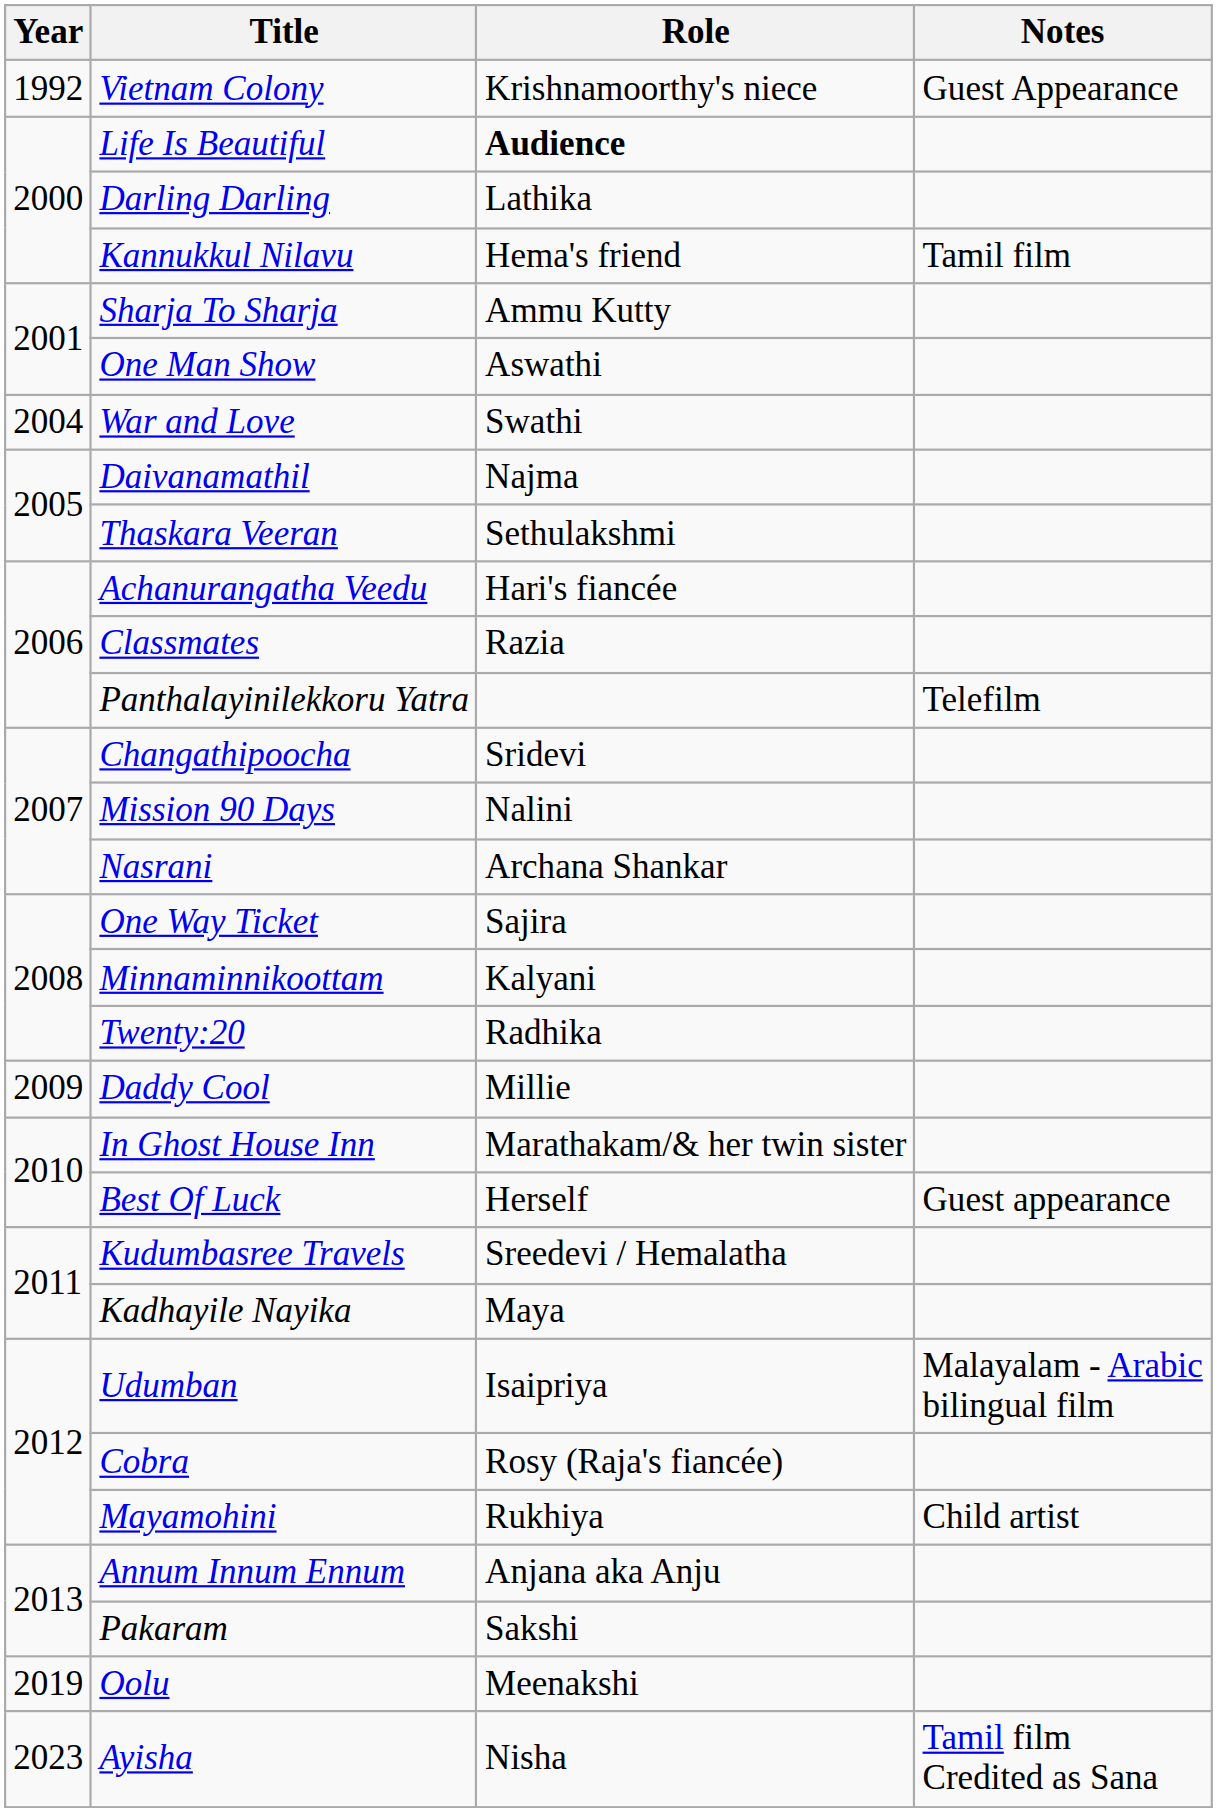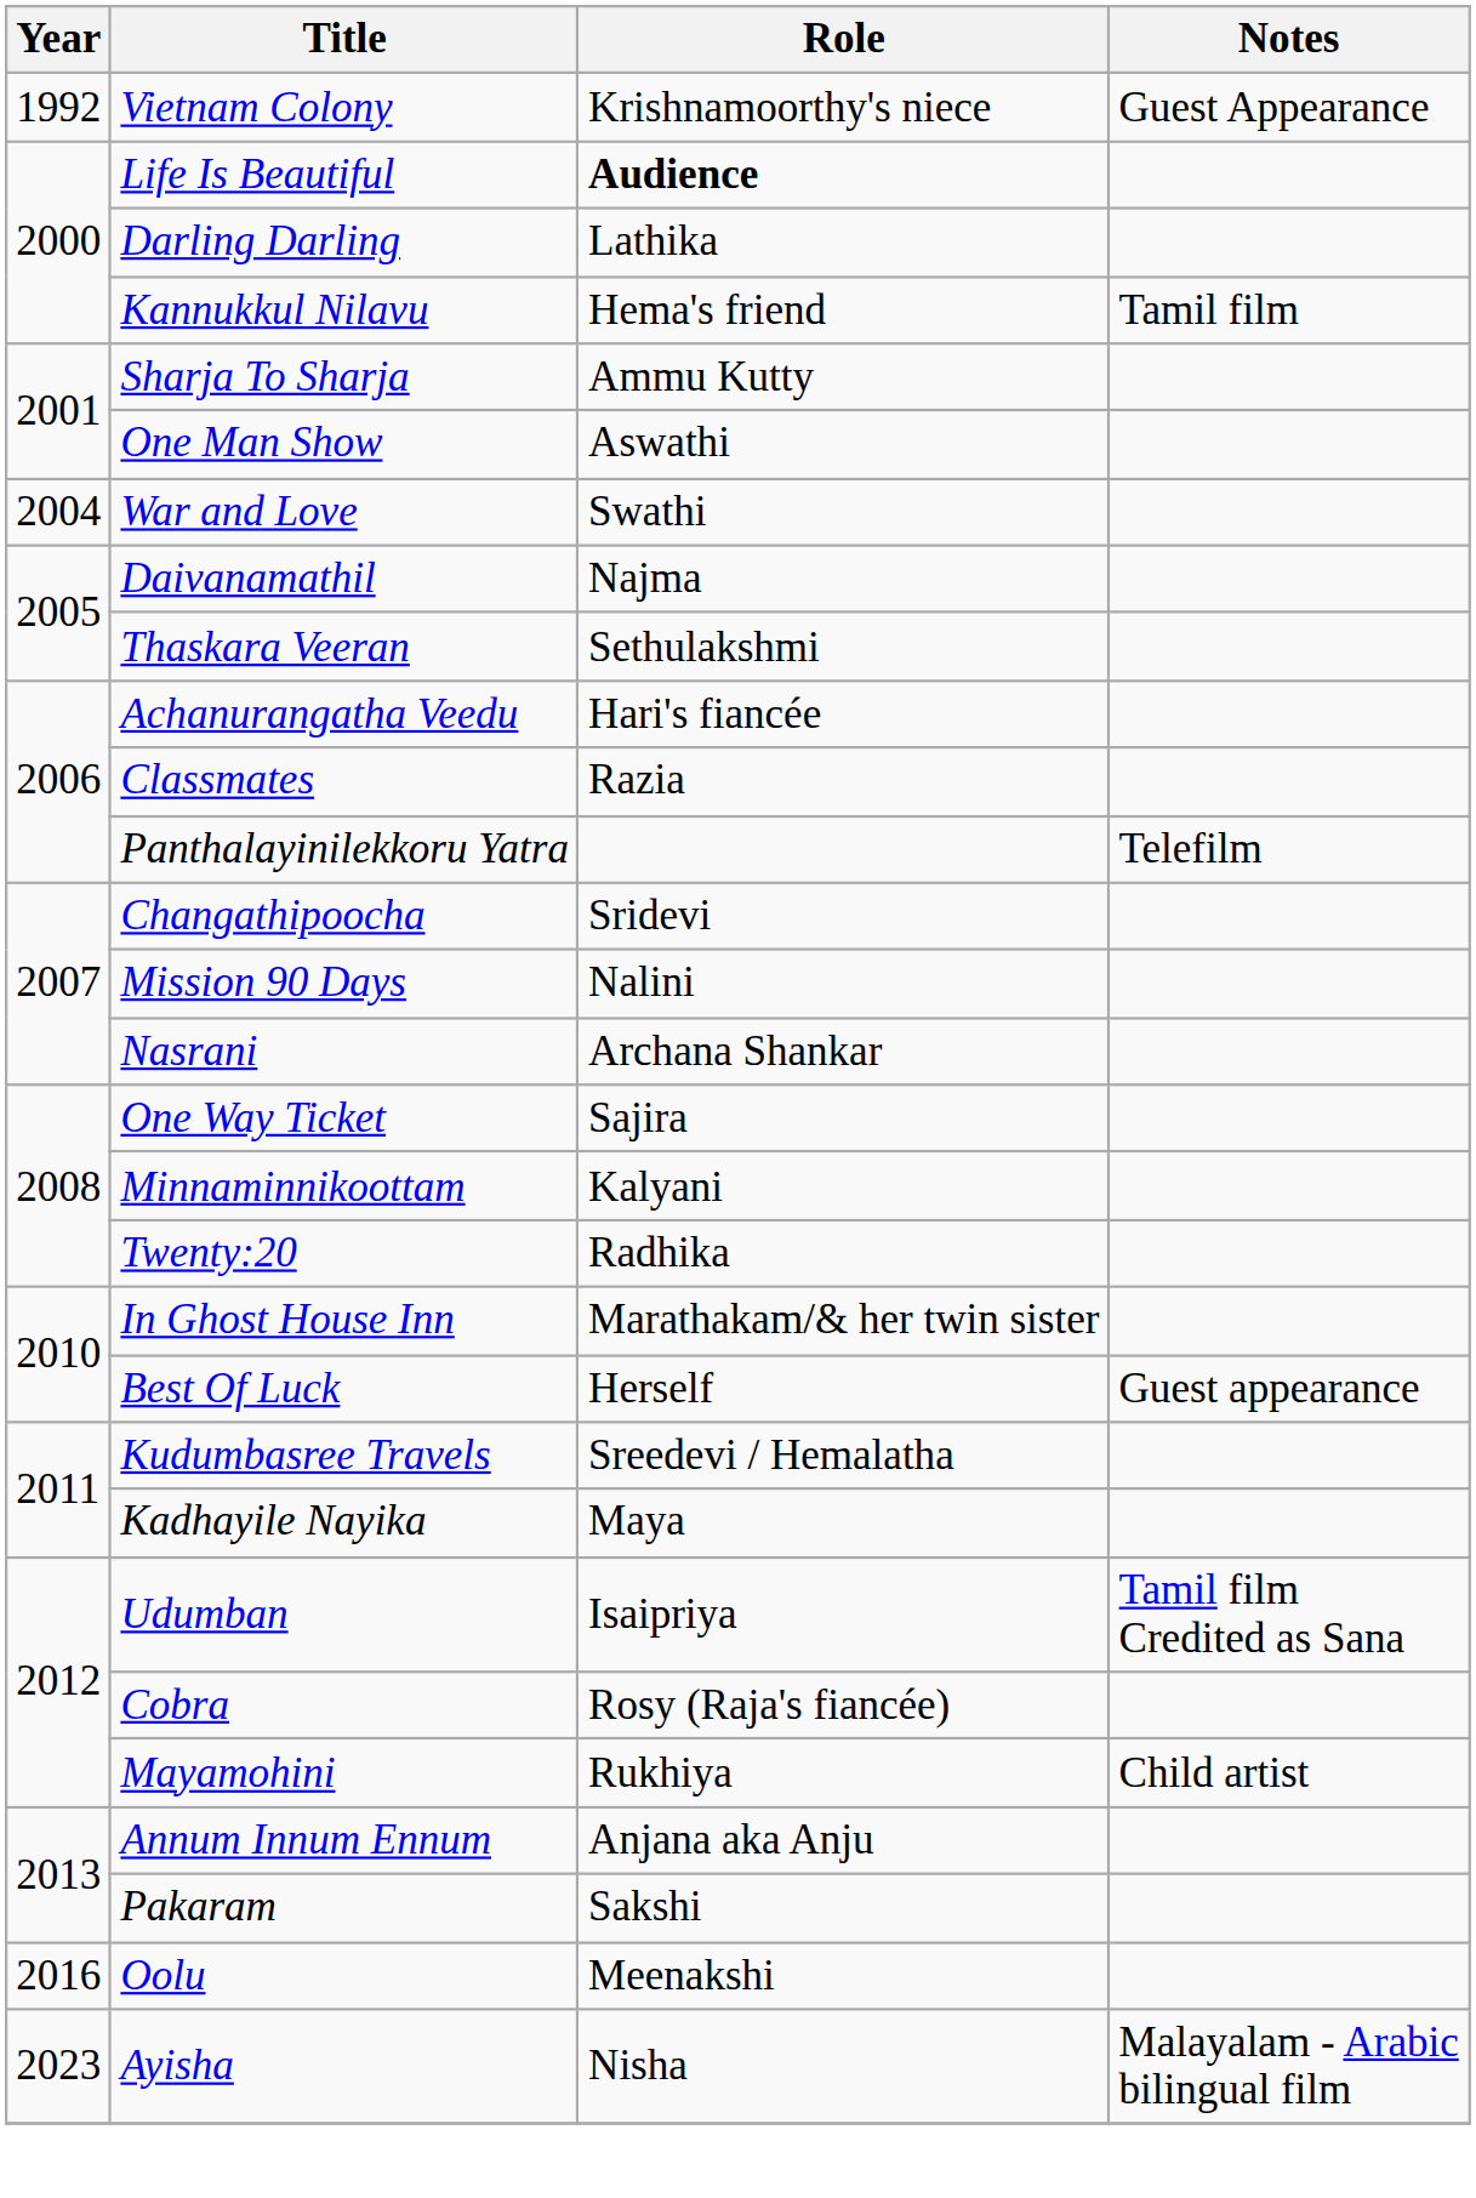- row: 2009 | Daddy Cool | Millie
Udumban | Notes: Malayalam - Arabic bilingual film -> Tamil film Credited as Sana
Oolu | Year: 2019 -> 2016
Ayisha | Notes: Tamil film Credited as Sana -> Malayalam - Arabic bilingual film
